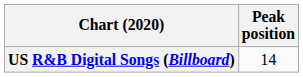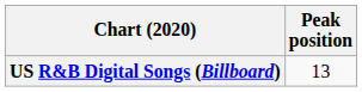US R&B Digital Songs (Billboard) | Peak position: 14 -> 13
